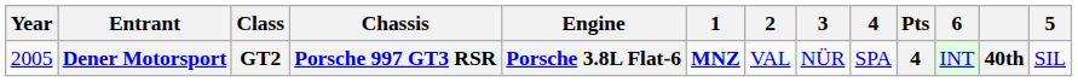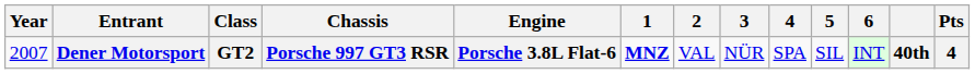columns swapped: 5 <-> Pts
Dener Motorsport | Year: 2005 -> 2007
